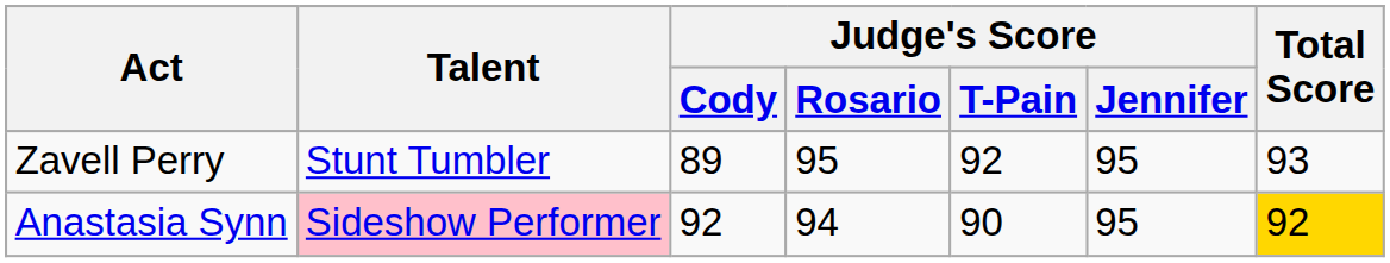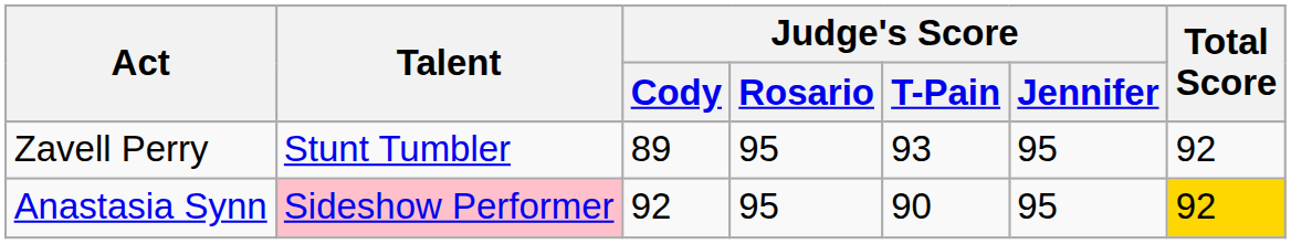Zavell Perry | Judge's Score / T-Pain: 92 -> 93
Zavell Perry | Total Score: 93 -> 92
Anastasia Synn | Judge's Score / Rosario: 94 -> 95
